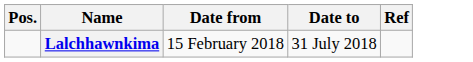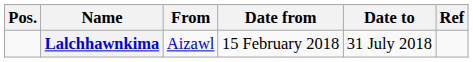+ column: From | Aizawl
